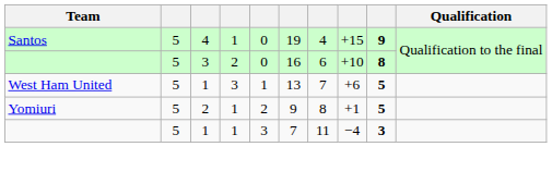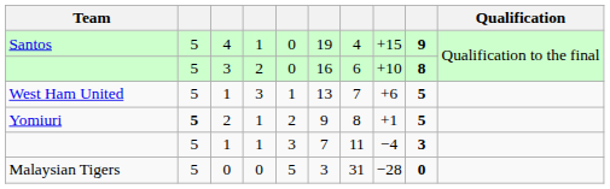Yomiuri | column 2: normal -> bold
+ row: Malaysian Tigers | 5 | 0 | 0 | 5 | 3 | 31 | −28 | 0
